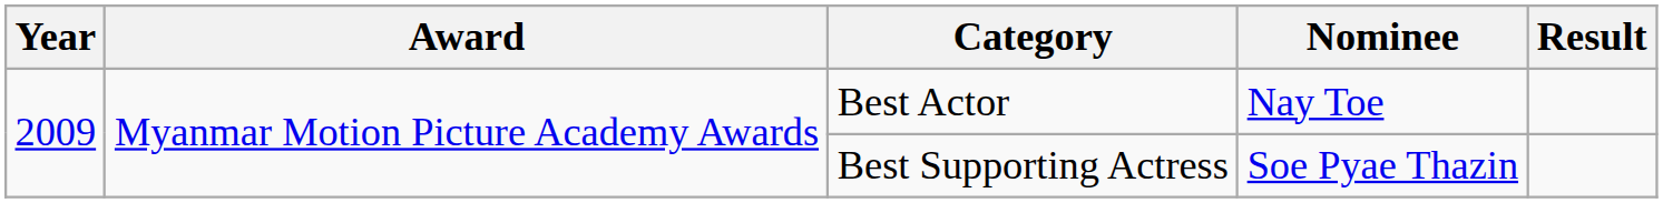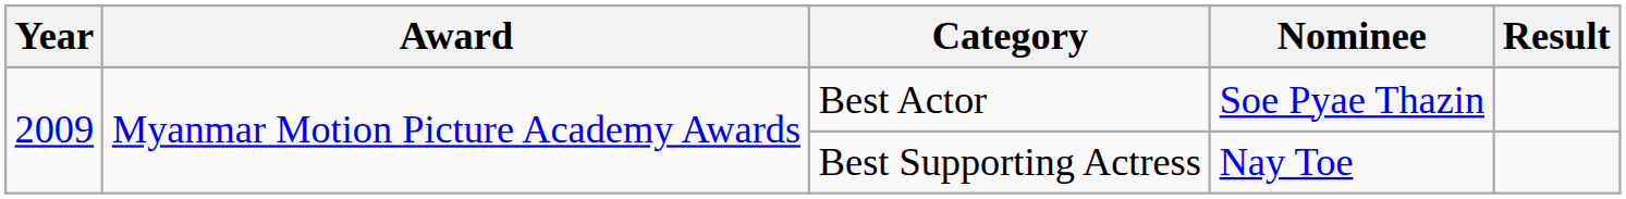Best Actor | Nominee: Nay Toe -> Soe Pyae Thazin
Best Supporting Actress | Nominee: Soe Pyae Thazin -> Nay Toe
